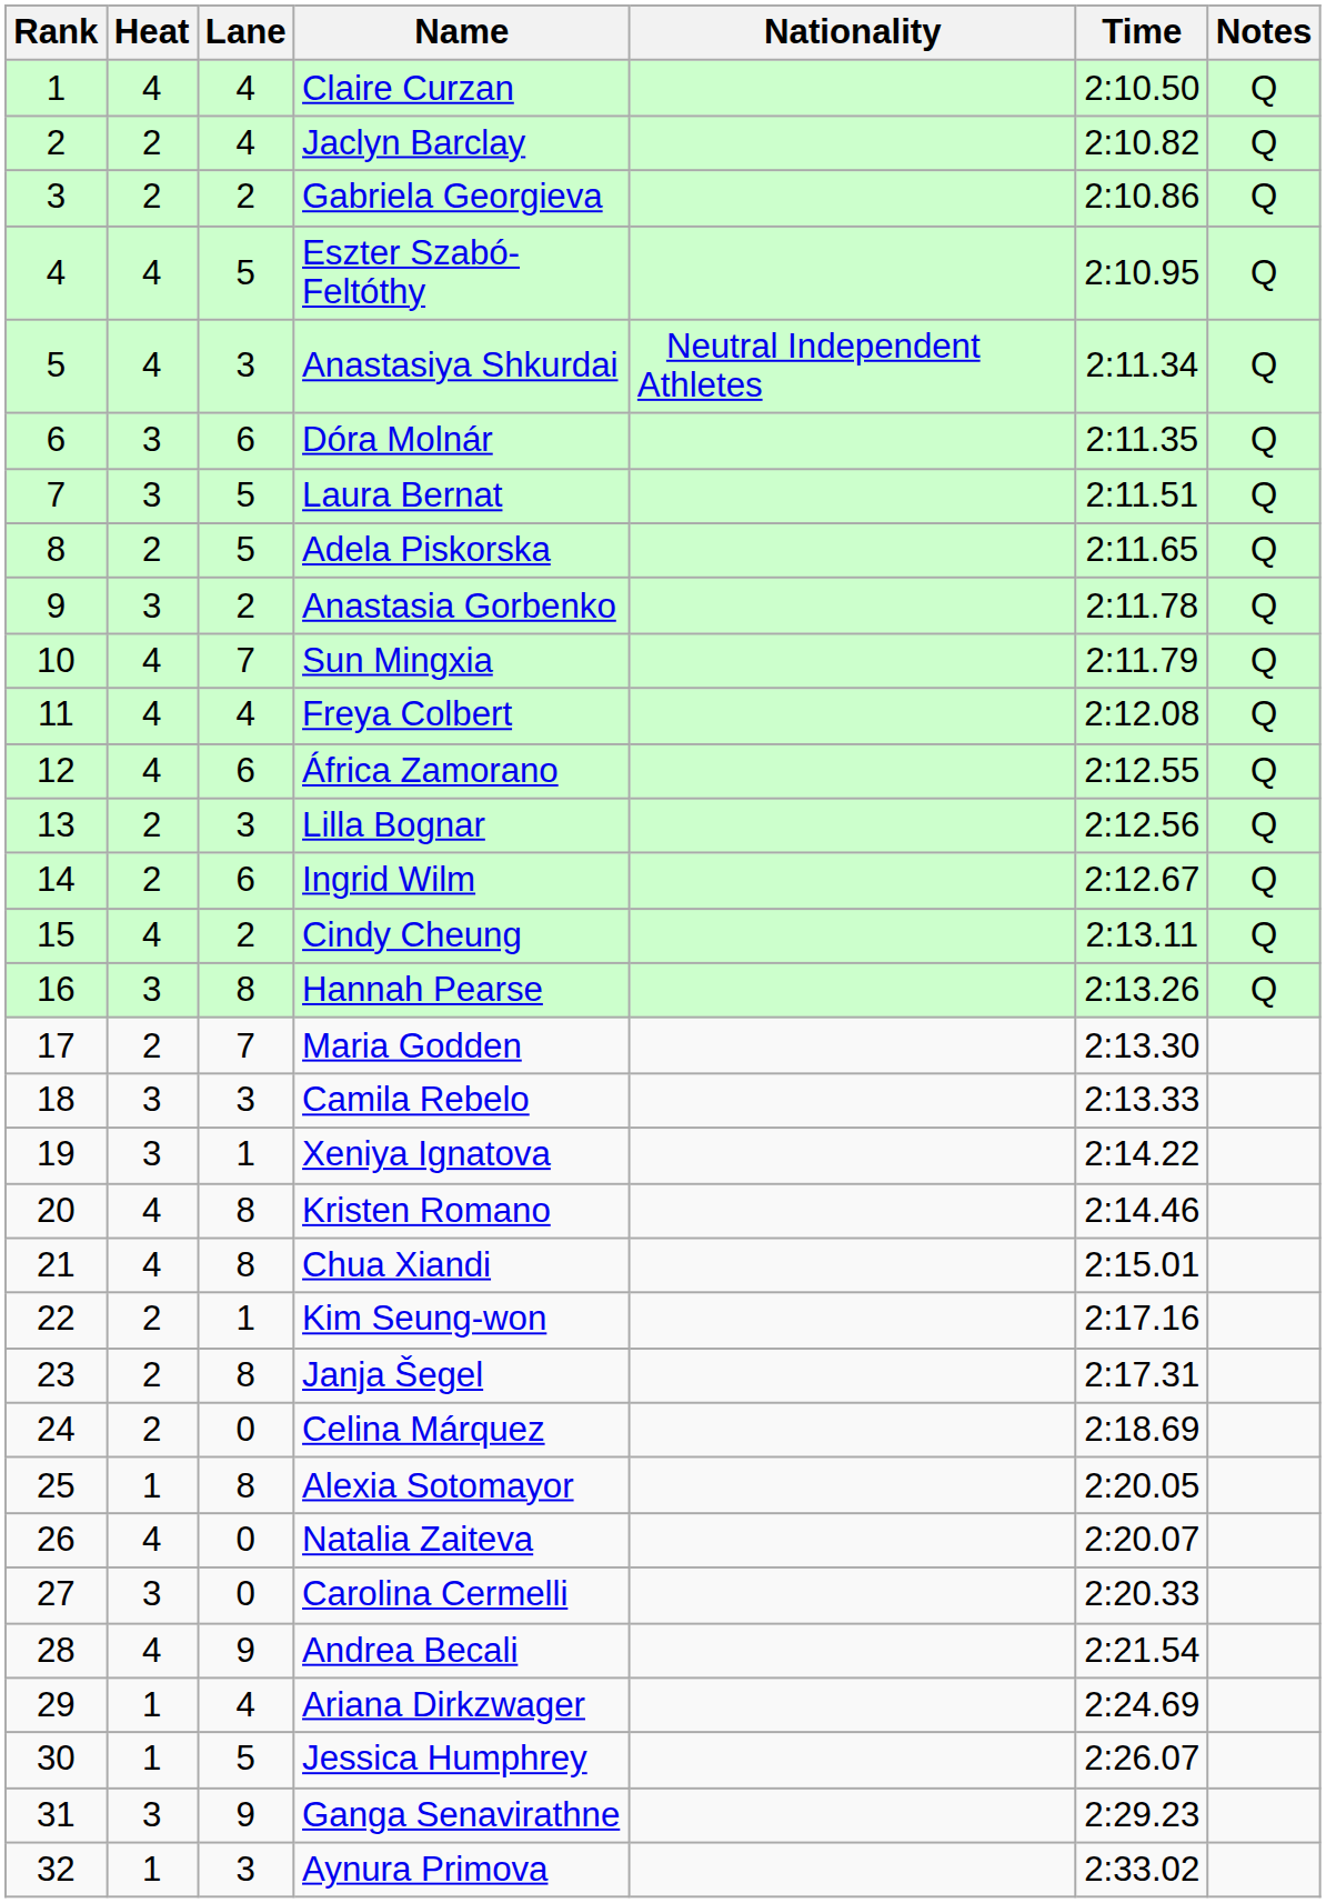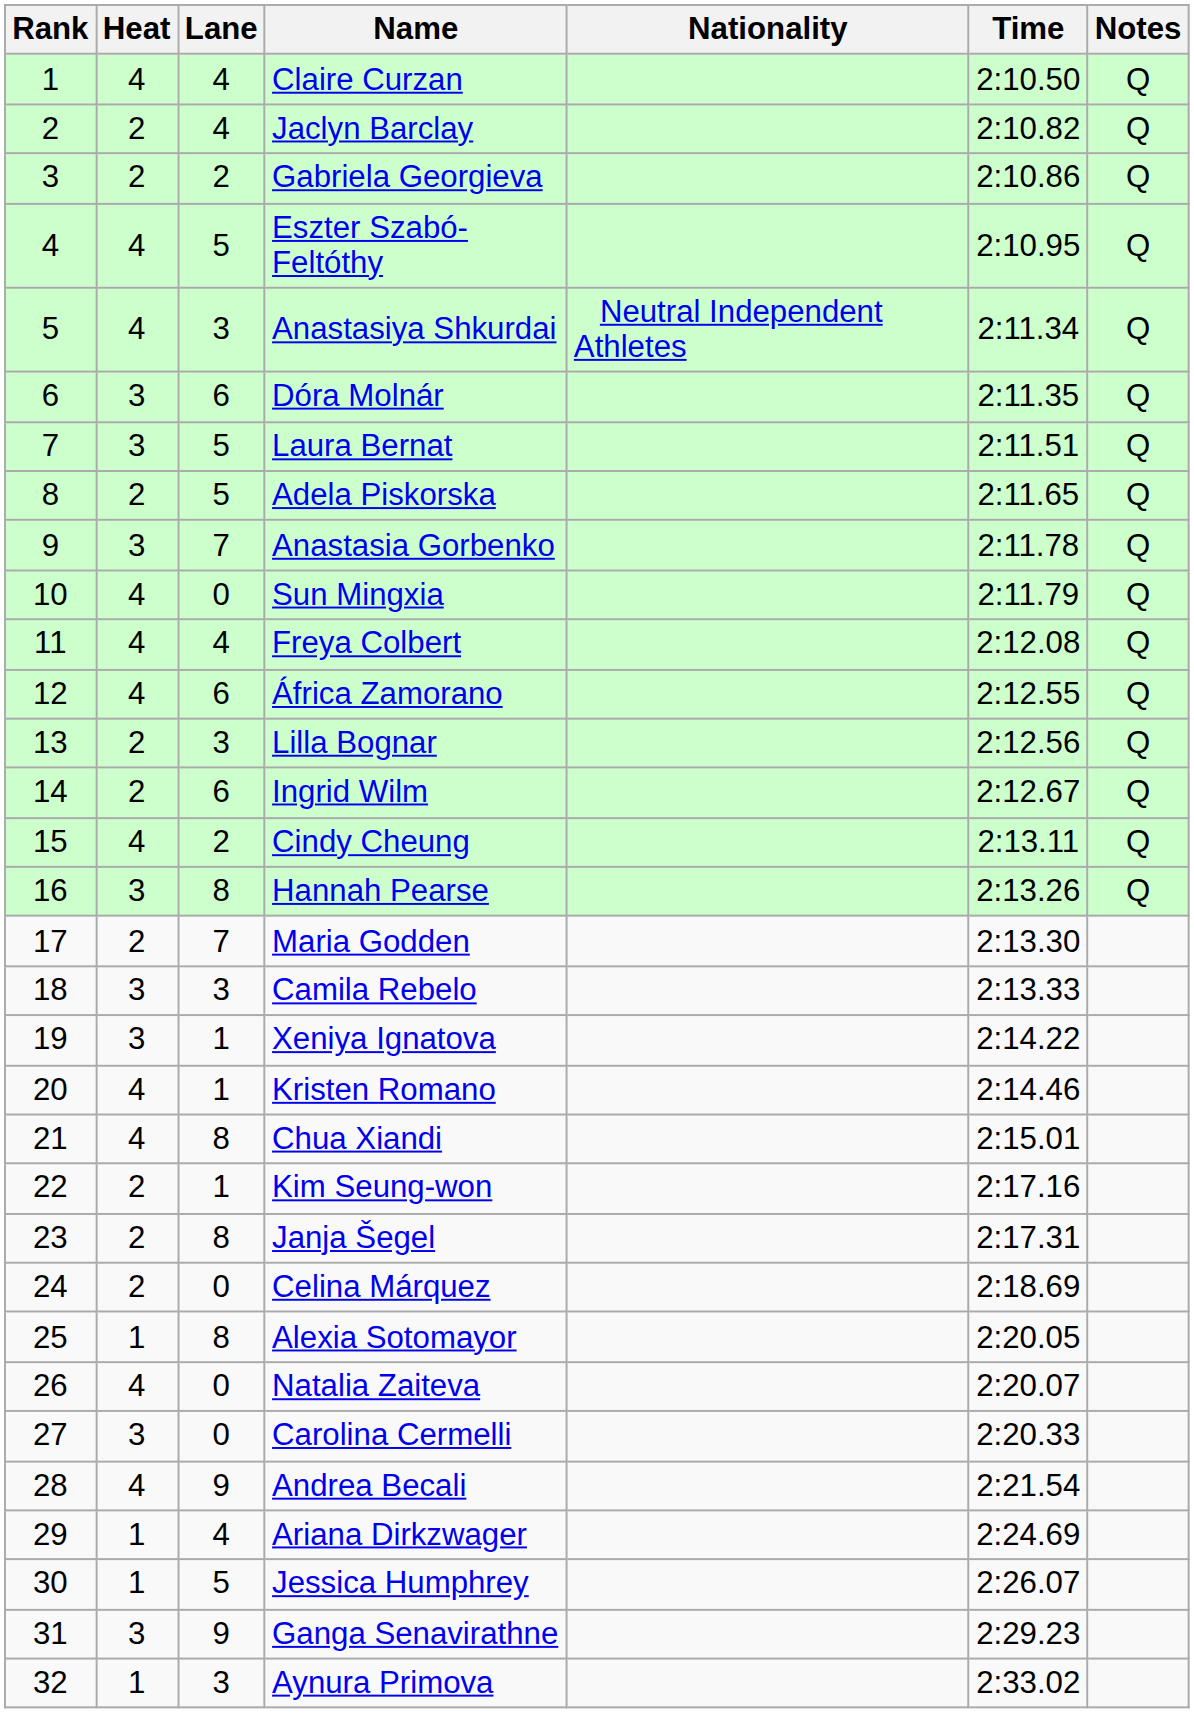Anastasia Gorbenko | Lane: 2 -> 7
Sun Mingxia | Lane: 7 -> 0
Kristen Romano | Lane: 8 -> 1
